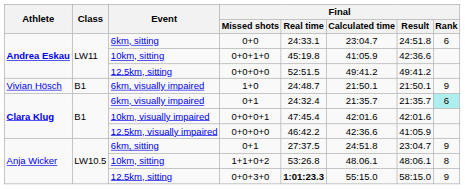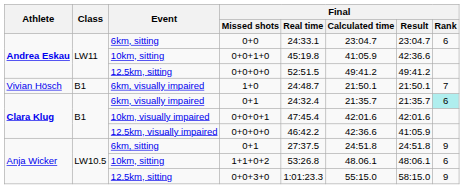0+0 | Final / Result: 24:51.8 -> 23:04.7
1+0 | Final / Rank: 9 -> 7
6km, sitting / 0+1 | Final / Result: 23:04.7 -> 24:51.8
1+1+0+2 | Final / Rank: 8 -> 6
0+0+3+0 | Final / Real time: bold -> normal
